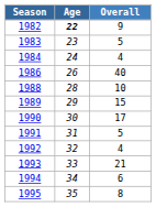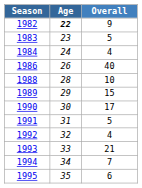1994 | Overall: 6 -> 7
1995 | Overall: 8 -> 6
